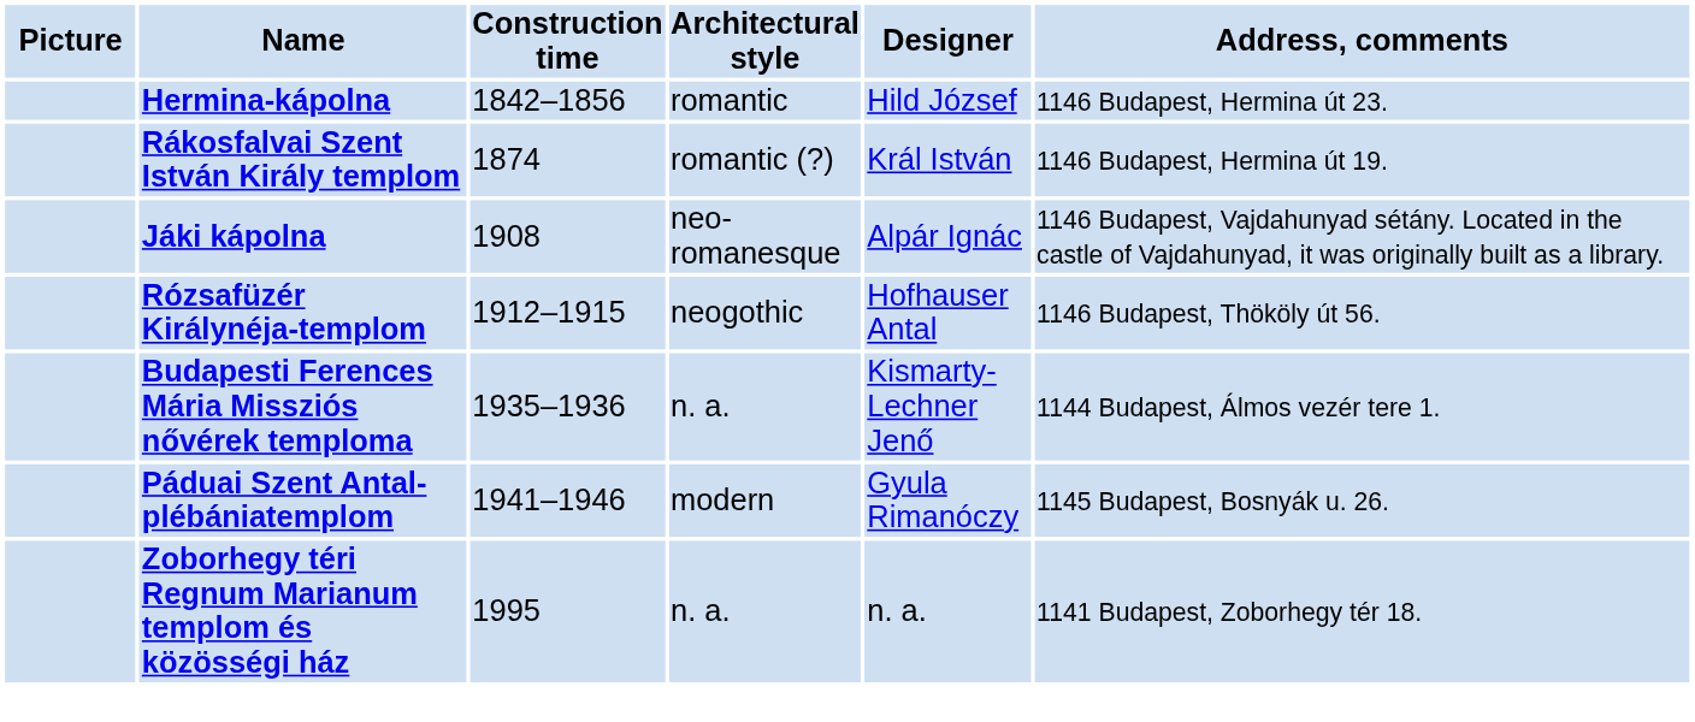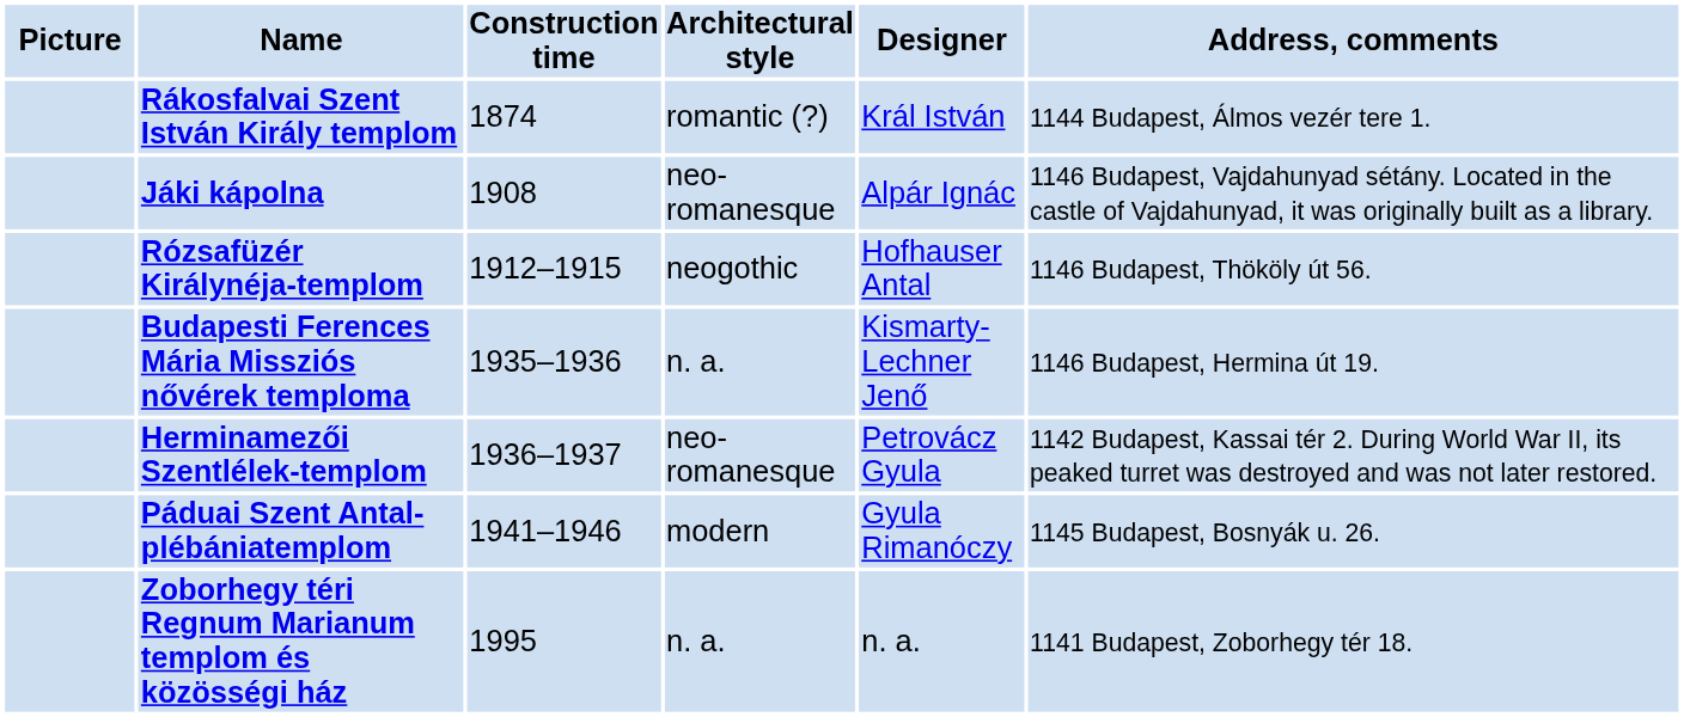- row: Hermina-kápolna | 1842–1856 | romantic | Hild József | 1146 Budapest, Hermina út 23.
Rákosfalvai Szent István Király templom | Address, comments: 1146 Budapest, Hermina út 19. -> 1144 Budapest, Álmos vezér tere 1.
Budapesti Ferences Mária Missziós nővérek temploma | Address, comments: 1144 Budapest, Álmos vezér tere 1. -> 1146 Budapest, Hermina út 19.
+ row: Herminamezői Szentlélek-templom | 1936–1937 | neo-romanesque | Petrovácz Gyula | 1142 Budapest, Kassai tér 2. During World War II, its peaked turret was destroyed and was not later restored.
